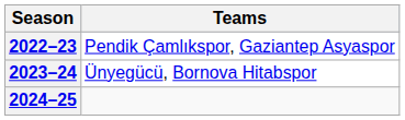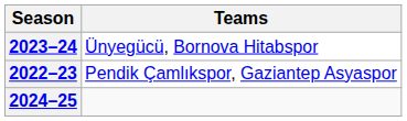rows swapped: 2022–23 <-> 2023–24
